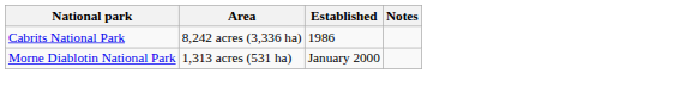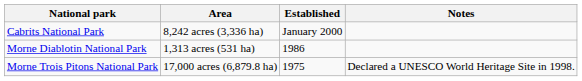Cabrits National Park | Established: 1986 -> January 2000
Morne Diablotin National Park | Established: January 2000 -> 1986
+ row: Morne Trois Pitons National Park | 17,000 acres (6,879.8 ha) | 1975 | Declared a UNESCO World Heritage Site in 1998.
